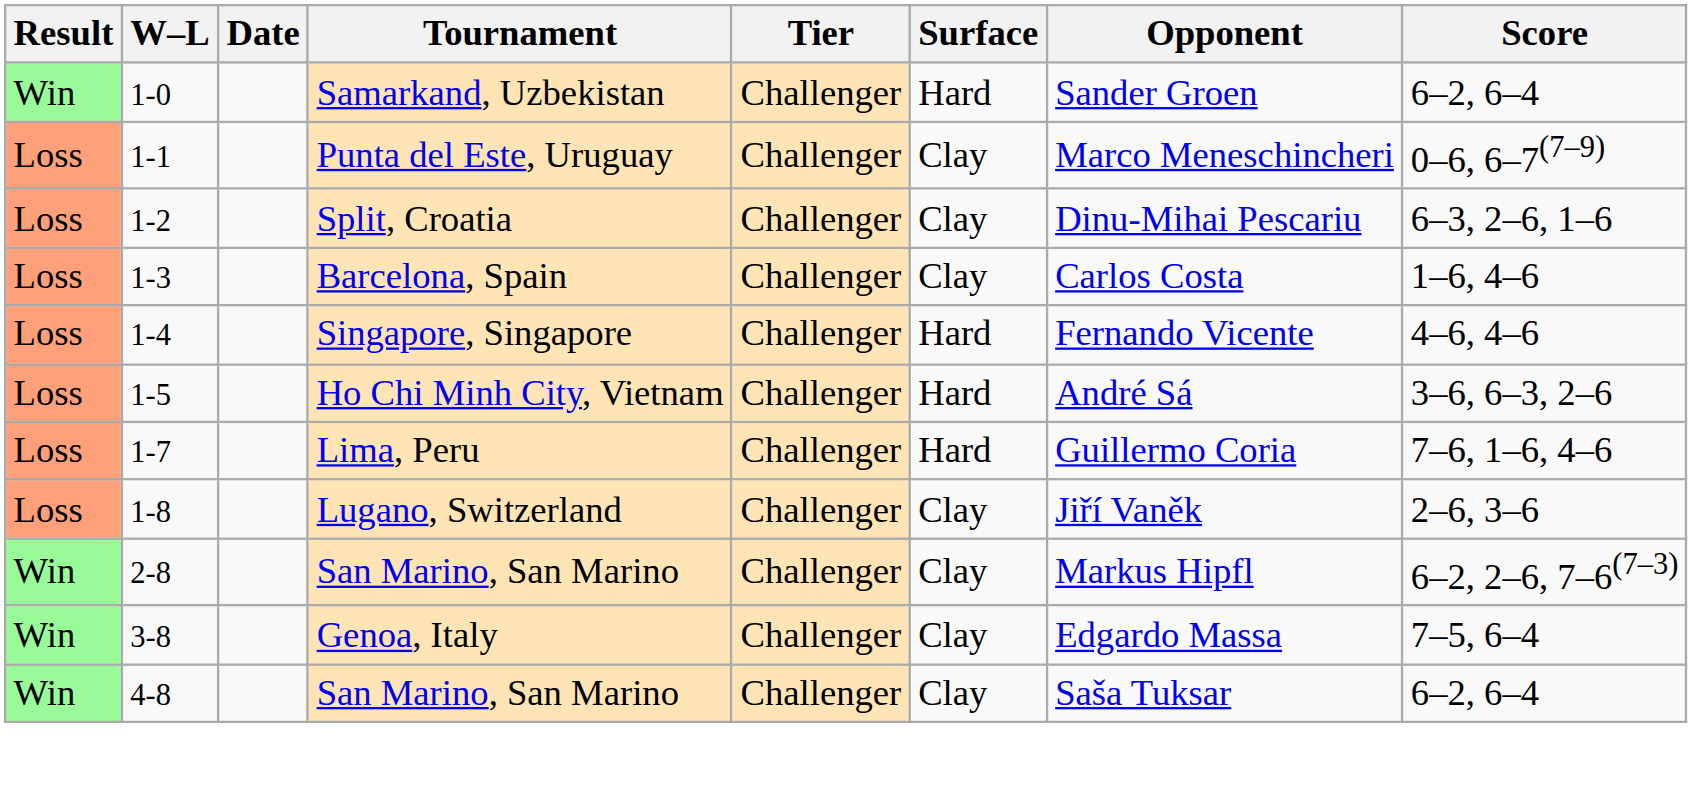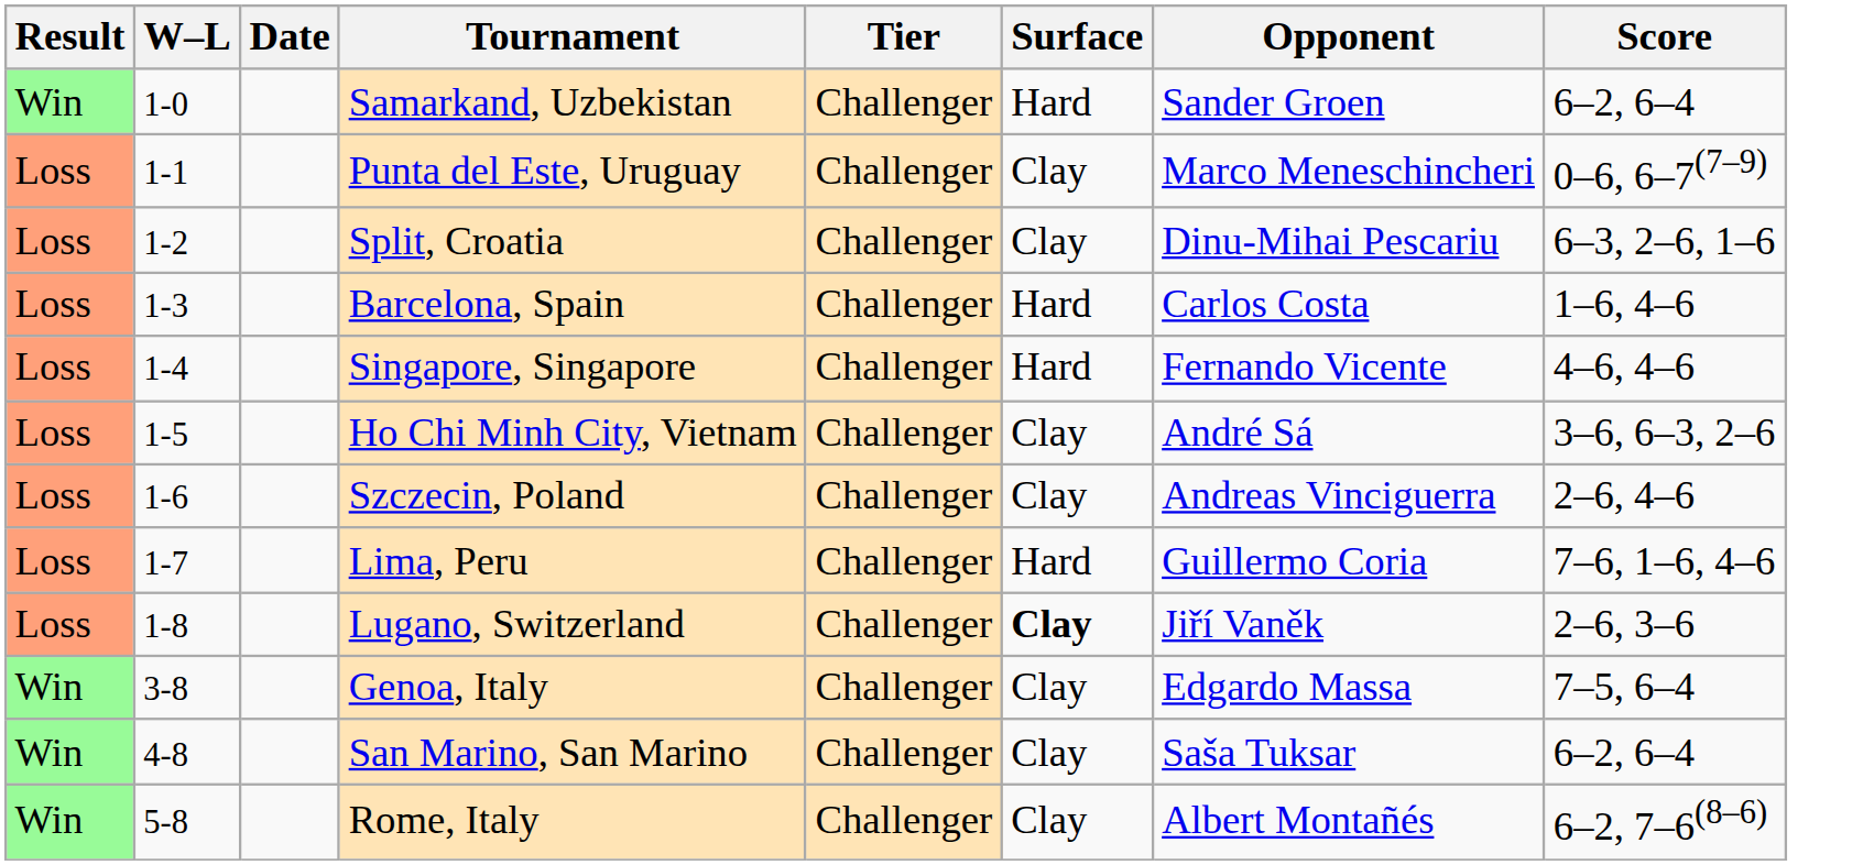Barcelona, Spain | Surface: Clay -> Hard
Ho Chi Minh City, Vietnam | Surface: Hard -> Clay
+ row: Loss | 1-6 | Szczecin, Poland | Challenger | Clay | Andreas Vinciguerra | 2–6, 4–6
Lugano, Switzerland | Surface: normal -> bold
- row: Win | 2-8 | San Marino, San Marino | Challenger | Clay | Markus Hipfl | 6–2, 2–6, 7–6(7–3)
+ row: Win | 5-8 | Rome, Italy | Challenger | Clay | Albert Montañés | 6–2, 7–6(8–6)
